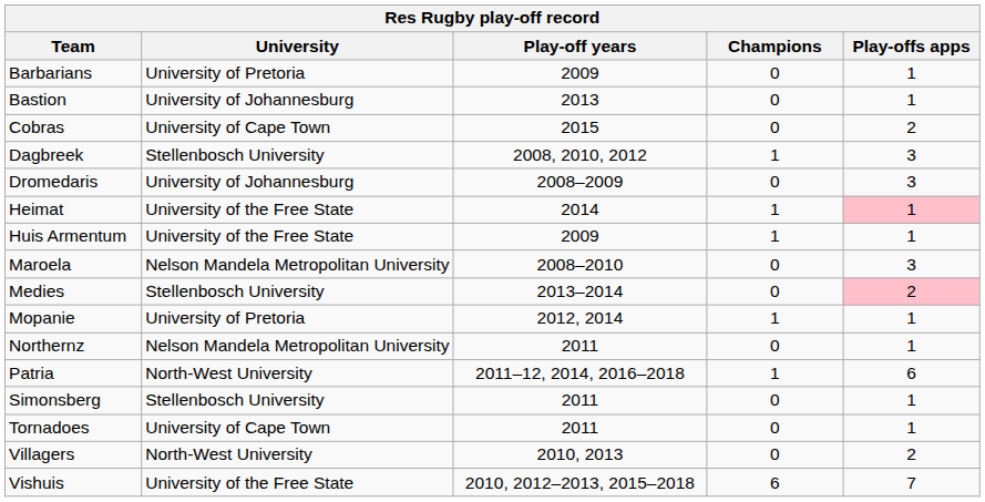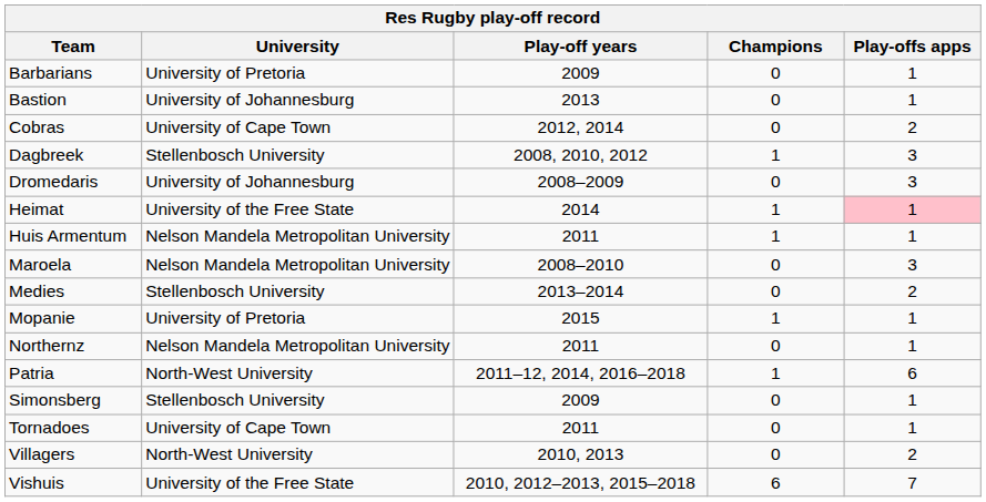Cobras | Play-off years: 2015 -> 2012, 2014
Huis Armentum | University: University of the Free State -> Nelson Mandela Metropolitan University
Huis Armentum | Play-off years: 2009 -> 2011
Medies | Play-offs apps: pink background -> no background
Mopanie | Play-off years: 2012, 2014 -> 2015
Simonsberg | Play-off years: 2011 -> 2009
